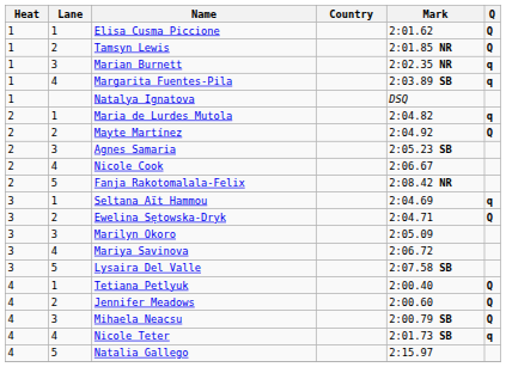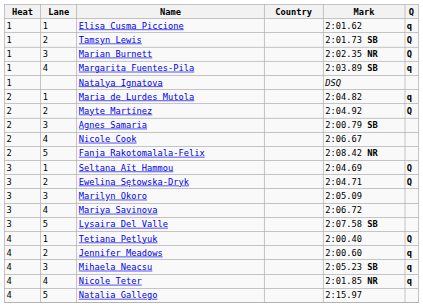Elisa Cusma Piccione | Q: Q -> q
Tamsyn Lewis | Mark: 2:01.85 NR -> 2:01.73 SB
Marian Burnett | Q: q -> Q
Agnes Samaria | Mark: 2:05.23 SB -> 2:00.79 SB
Seltana Aït Hammou | Q: q -> Q
Jennifer Meadows | Q: Q -> q
Mihaela Neacsu | Mark: 2:00.79 SB -> 2:05.23 SB
Mihaela Neacsu | Q: Q -> q
Nicole Teter | Mark: 2:01.73 SB -> 2:01.85 NR
